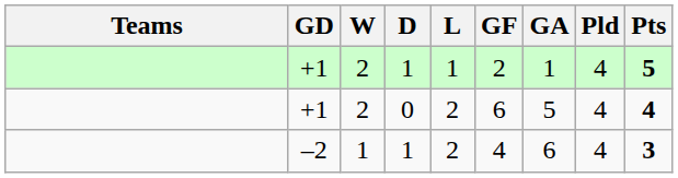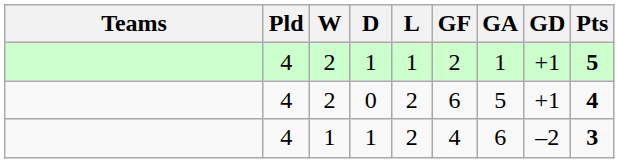columns swapped: Pld <-> GD
